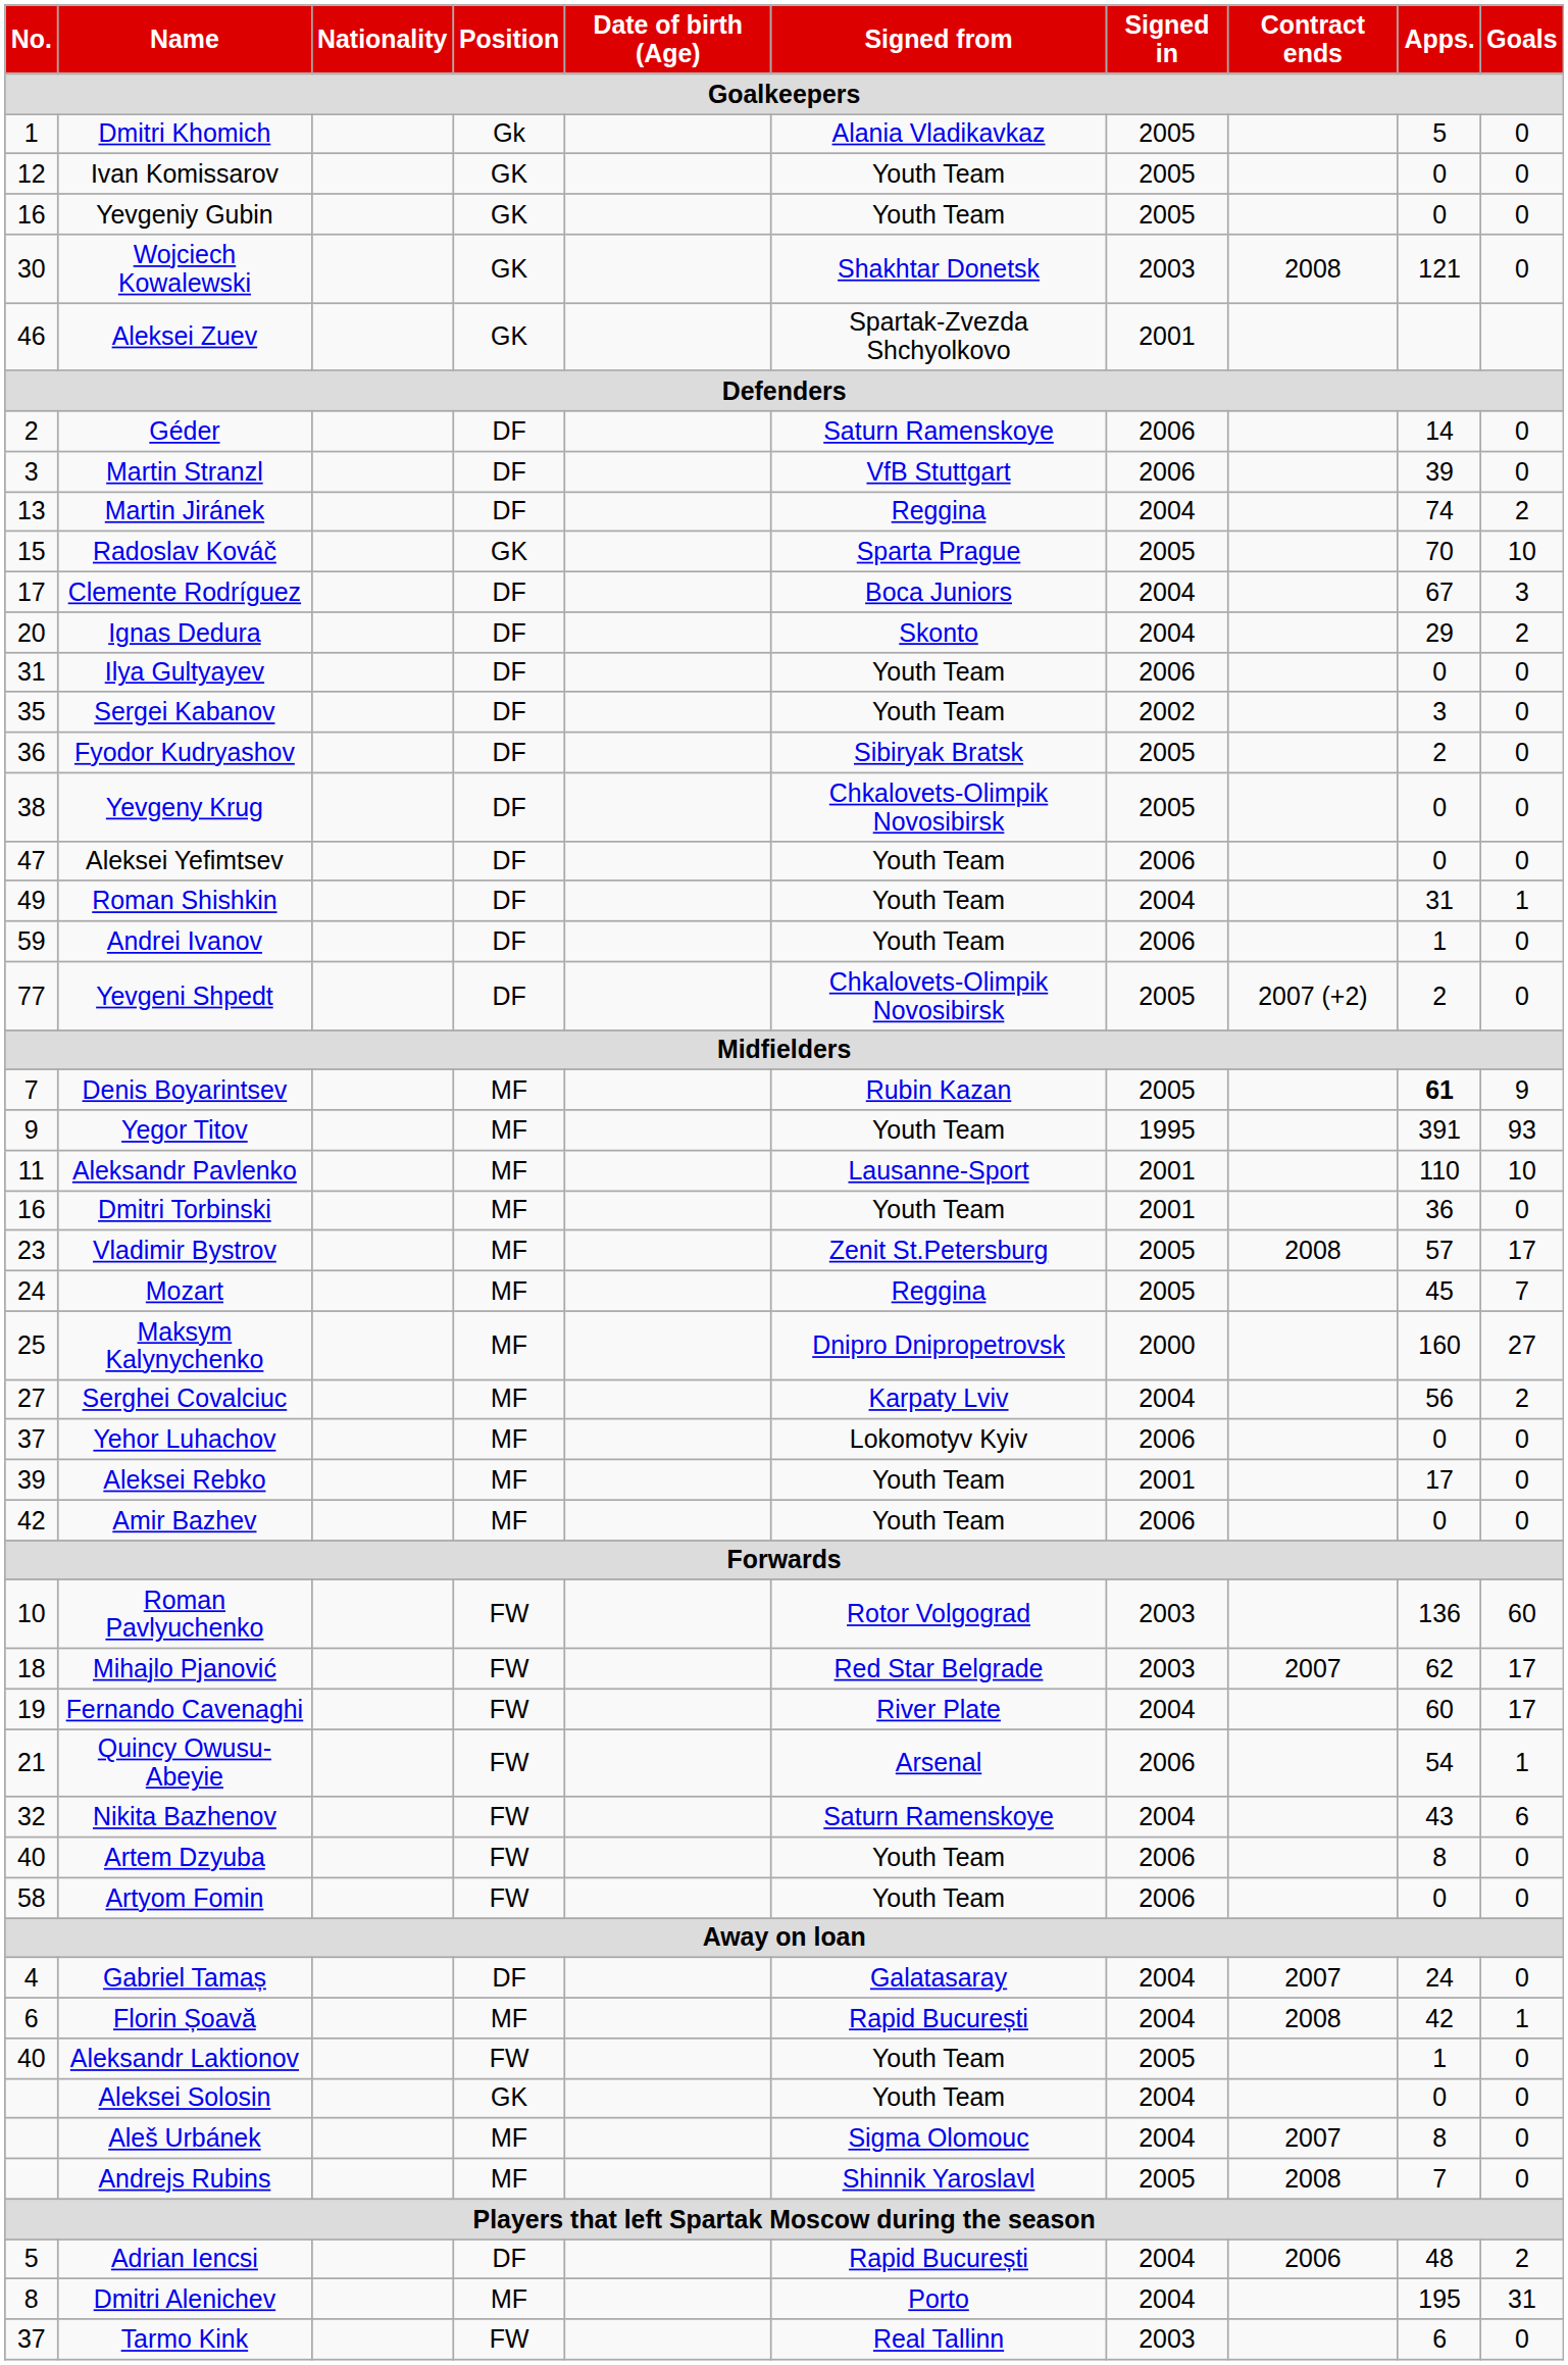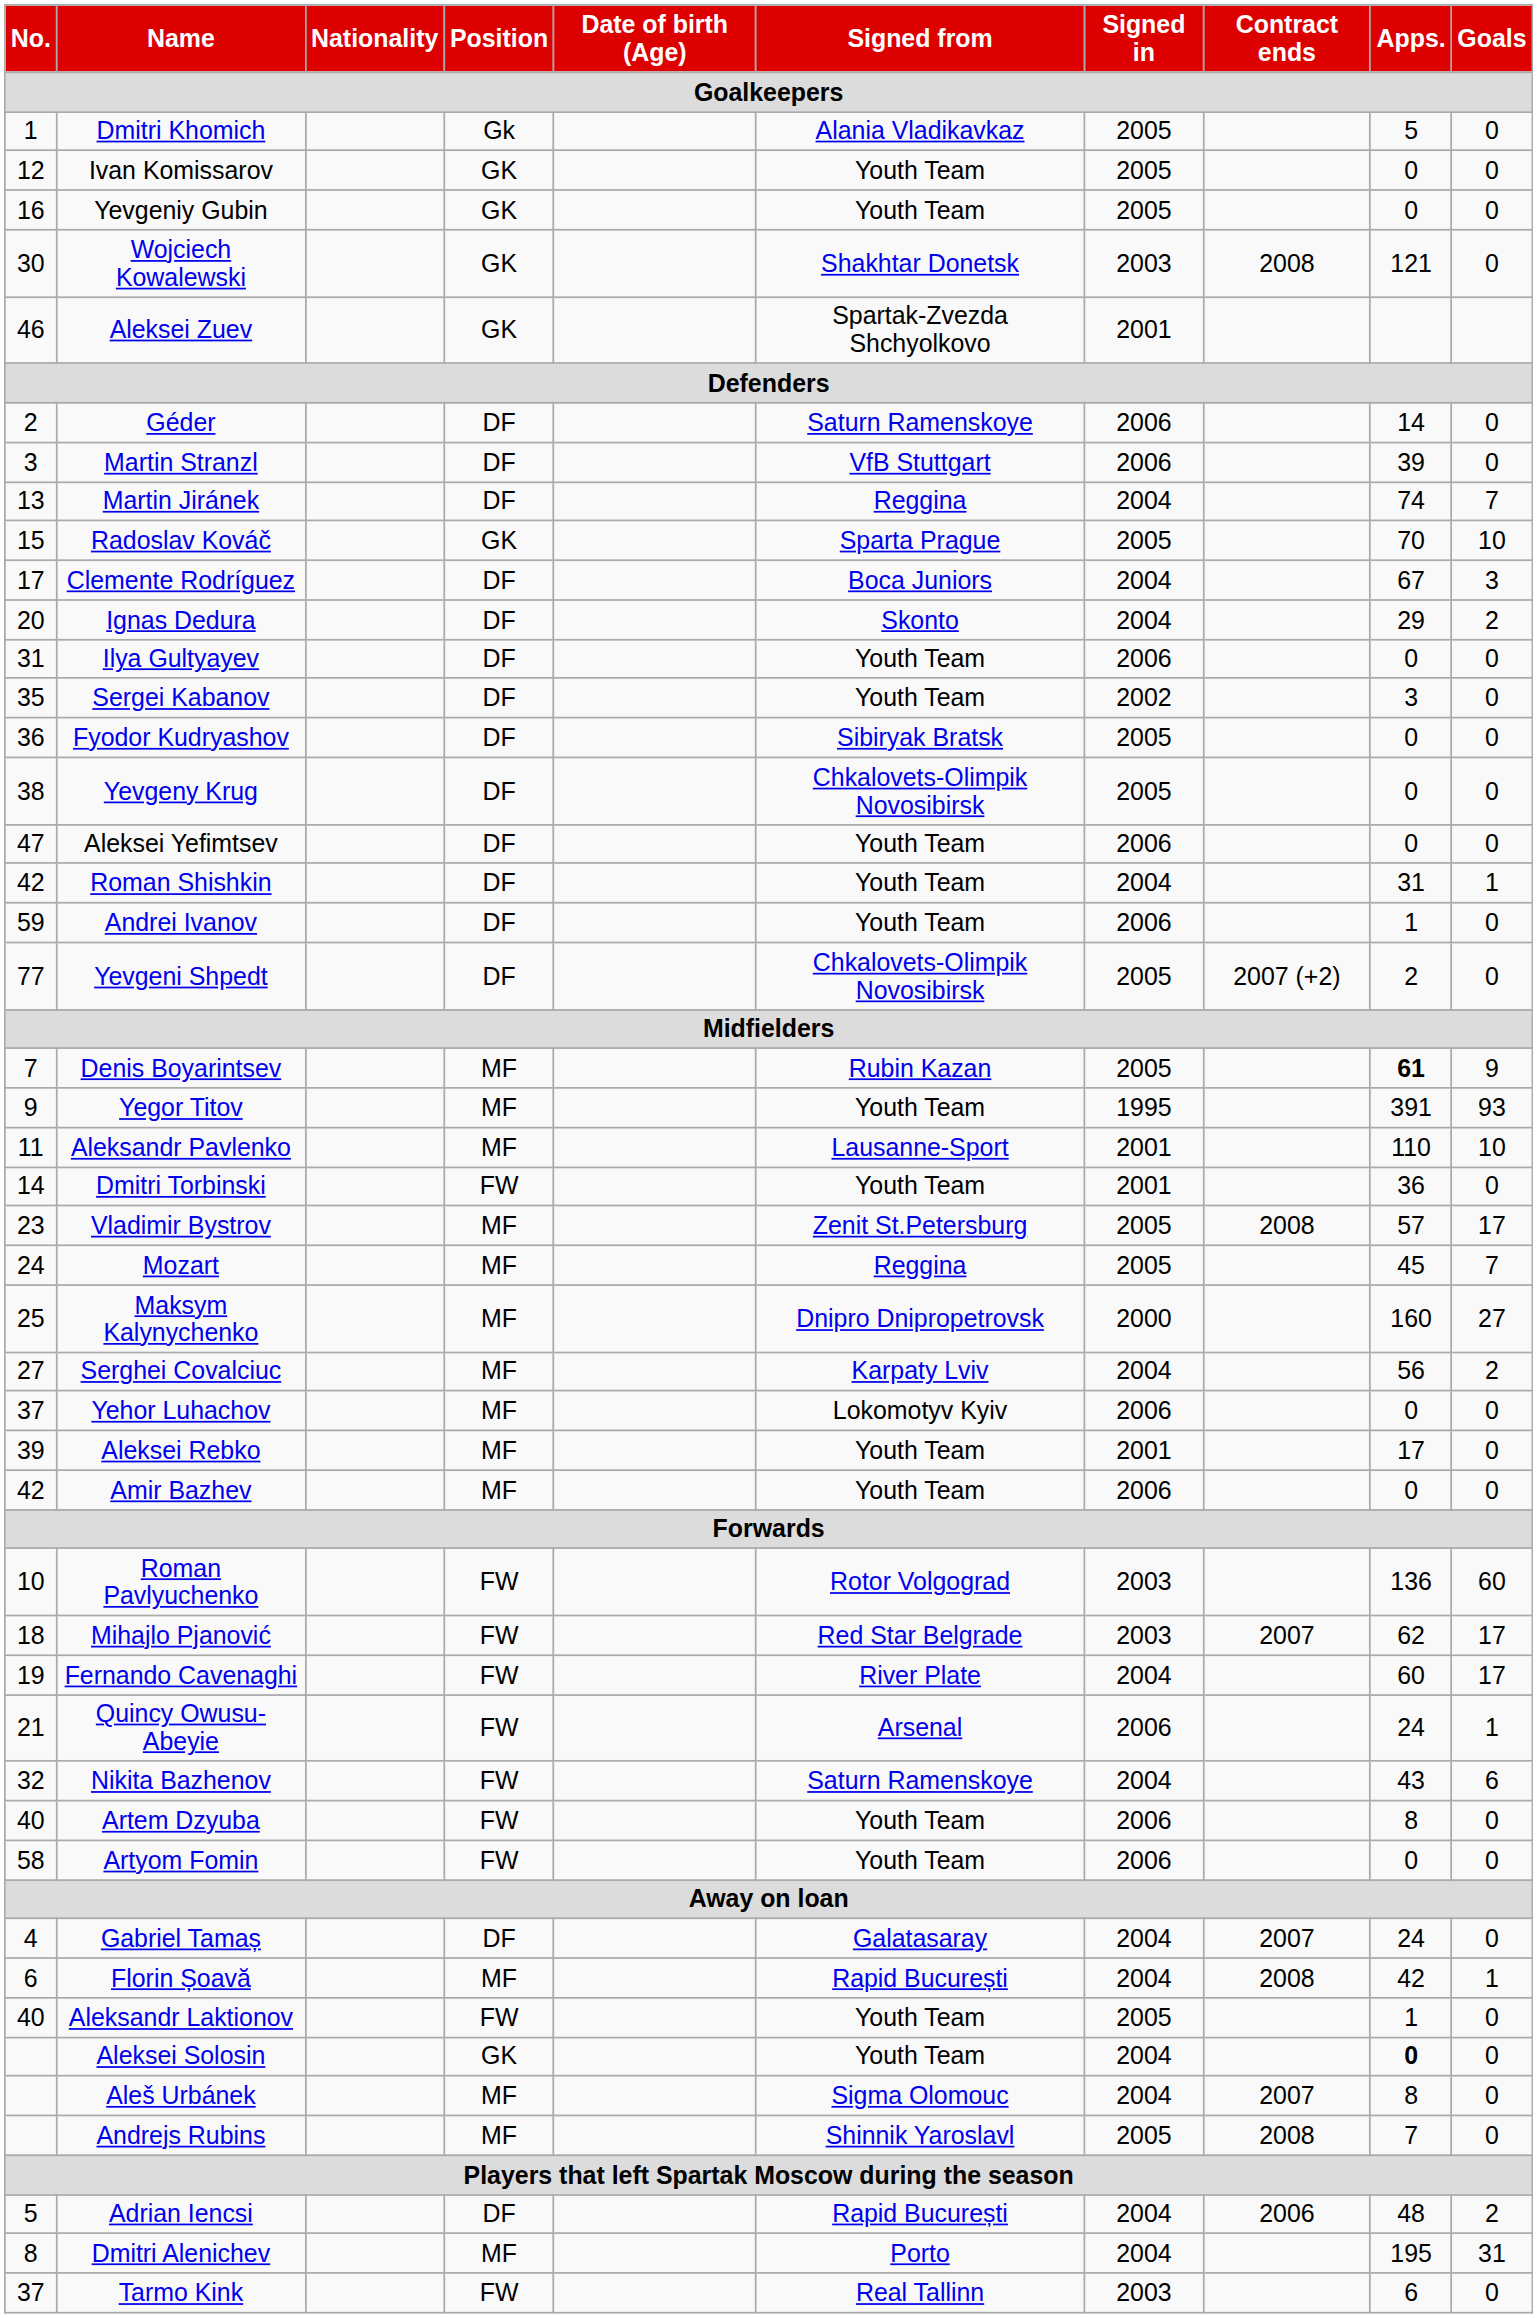Martin Jiránek | Goals: 2 -> 7
Fyodor Kudryashov | Apps.: 2 -> 0
Roman Shishkin | No.: 49 -> 42
Dmitri Torbinski | No.: 16 -> 14
Dmitri Torbinski | Position: MF -> FW
Quincy Owusu-Abeyie | Apps.: 54 -> 24
Aleksei Solosin | Apps.: normal -> bold
